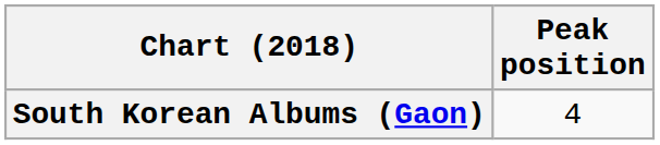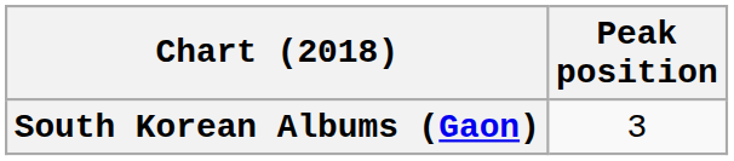South Korean Albums (Gaon) | Peak position: 4 -> 3
